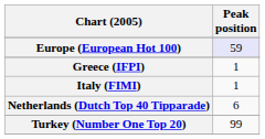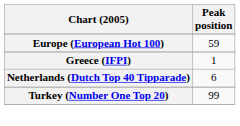Europe (European Hot 100) | Peak position: lavender background -> no background
- row: Italy (FIMI) | 1
